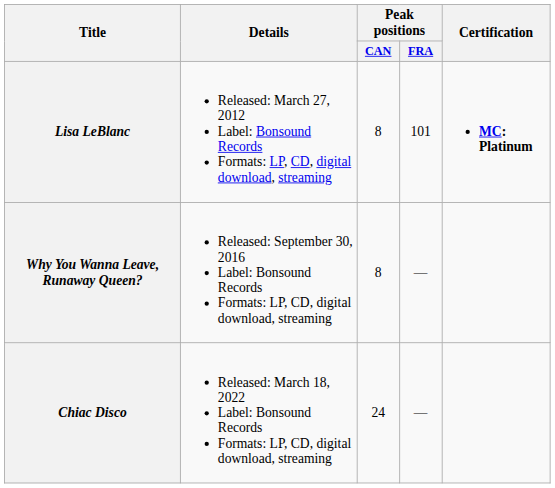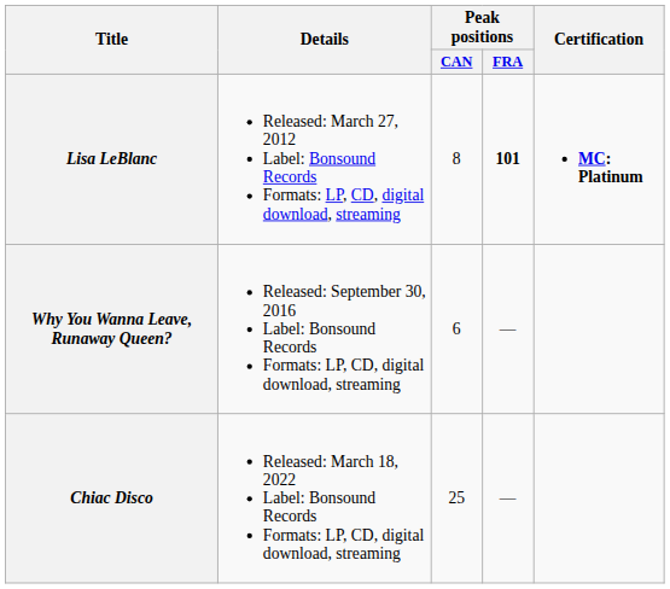Lisa LeBlanc | Peak positions / FRA: normal -> bold
Why You Wanna Leave, Runaway Queen? | Peak positions / CAN: 8 -> 6
Chiac Disco | Peak positions / CAN: 24 -> 25
